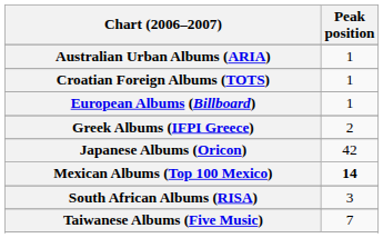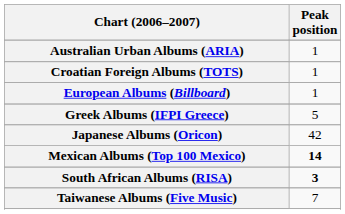Greek Albums (IFPI Greece) | Peak position: 2 -> 5
South African Albums (RISA) | Peak position: normal -> bold
